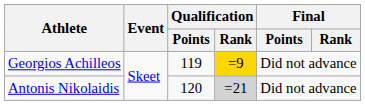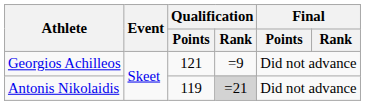Georgios Achilleos | Qualification / Points: 119 -> 121
Georgios Achilleos | Qualification / Rank: gold background -> no background
Antonis Nikolaidis | Qualification / Points: 120 -> 119
